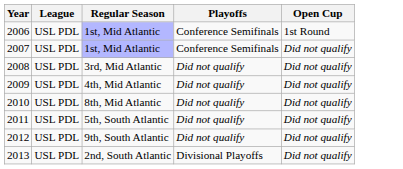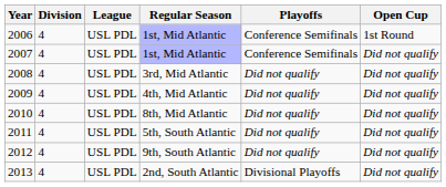+ column: Division | 4 | 4 | 4 | 4 | 4 | 4 | 4 | 4
